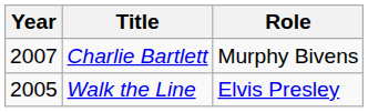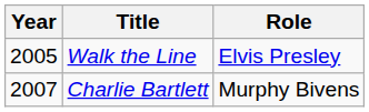rows swapped: Walk the Line <-> Charlie Bartlett
